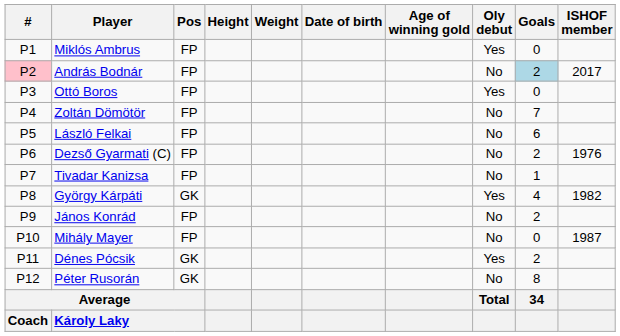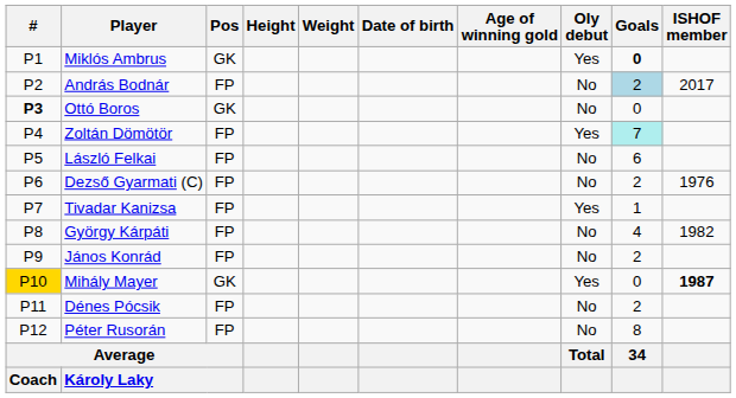Miklós Ambrus | Pos: FP -> GK
Miklós Ambrus | Goals: normal -> bold
András Bodnár | #: pink background -> no background
Ottó Boros | #: normal -> bold
Ottó Boros | Pos: FP -> GK
Ottó Boros | Oly debut: Yes -> No
Zoltán Dömötör | Oly debut: No -> Yes
Zoltán Dömötör | Goals: no background -> paleturquoise background
Tivadar Kanizsa | Oly debut: No -> Yes
György Kárpáti | Pos: GK -> FP
György Kárpáti | Oly debut: Yes -> No
Mihály Mayer | #: no background -> gold background
Mihály Mayer | Pos: FP -> GK
Mihály Mayer | Oly debut: No -> Yes
Mihály Mayer | ISHOF member: normal -> bold
Dénes Pócsik | Pos: GK -> FP
Dénes Pócsik | Oly debut: Yes -> No
Péter Rusorán | Pos: GK -> FP
